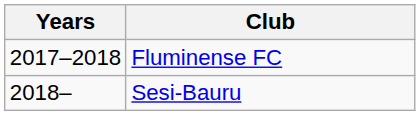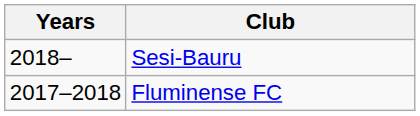rows swapped: Fluminense FC <-> Sesi-Bauru
